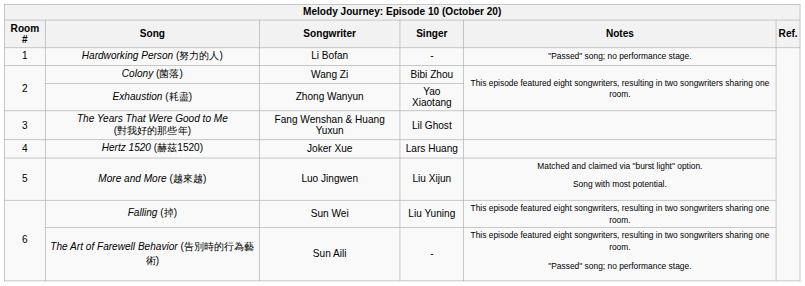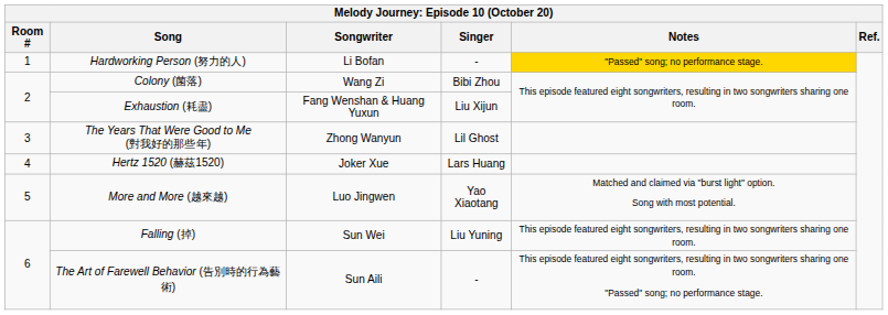Hardworking Person (努力的人) | Notes: no background -> gold background
Exhaustion (耗盡) | Songwriter: Zhong Wanyun -> Fang Wenshan & Huang Yuxun
Exhaustion (耗盡) | Singer: Yao Xiaotang -> Liu Xijun
The Years That Were Good to Me (對我好的那些年) | Songwriter: Fang Wenshan & Huang Yuxun -> Zhong Wanyun
More and More (越來越) | Singer: Liu Xijun -> Yao Xiaotang
